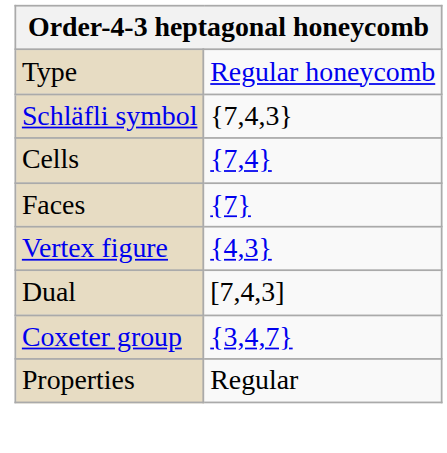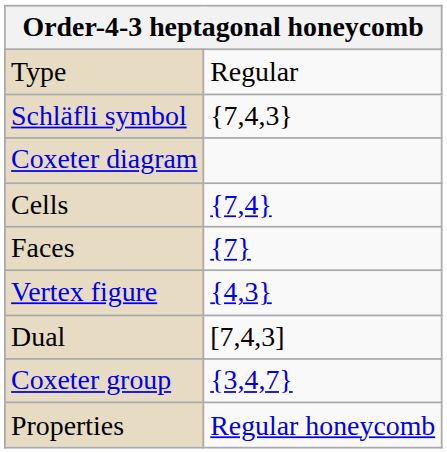Type | column 2: Regular honeycomb -> Regular
+ row: Coxeter diagram
Properties | column 2: Regular -> Regular honeycomb
